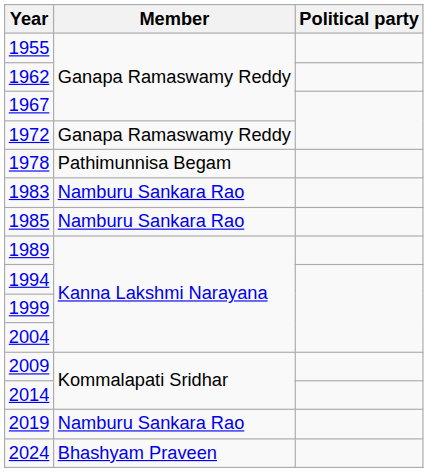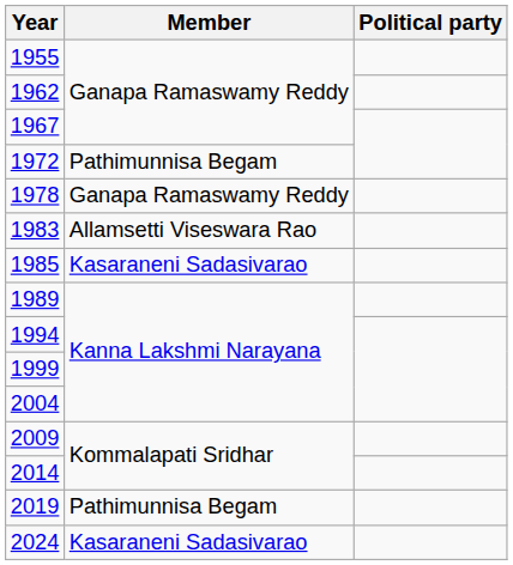1972 | Member: Ganapa Ramaswamy Reddy -> Pathimunnisa Begam
1978 | Member: Pathimunnisa Begam -> Ganapa Ramaswamy Reddy
1983 | Member: Namburu Sankara Rao -> Allamsetti Viseswara Rao
1985 | Member: Namburu Sankara Rao -> Kasaraneni Sadasivarao
2019 | Member: Namburu Sankara Rao -> Pathimunnisa Begam
2024 | Member: Bhashyam Praveen -> Kasaraneni Sadasivarao
